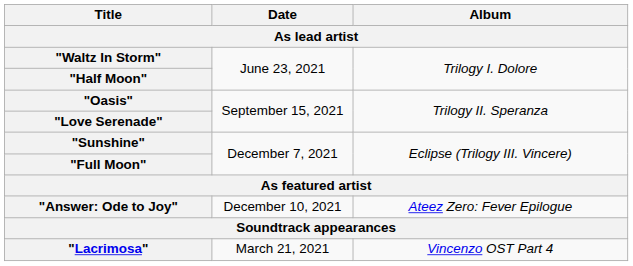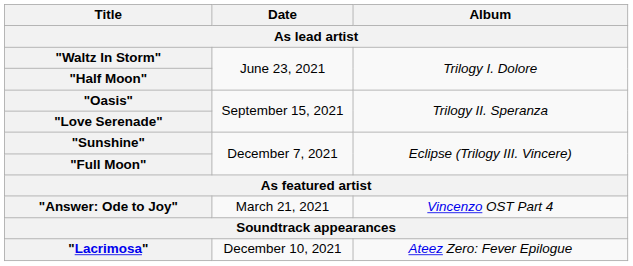"Answer: Ode to Joy" | Date: December 10, 2021 -> March 21, 2021
"Answer: Ode to Joy" | Album: Ateez Zero: Fever Epilogue -> Vincenzo OST Part 4
"Lacrimosa" | Date: March 21, 2021 -> December 10, 2021
"Lacrimosa" | Album: Vincenzo OST Part 4 -> Ateez Zero: Fever Epilogue
